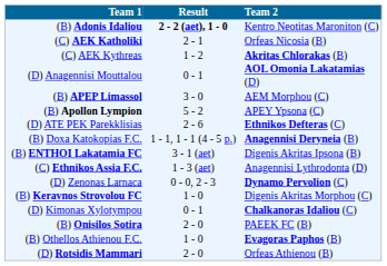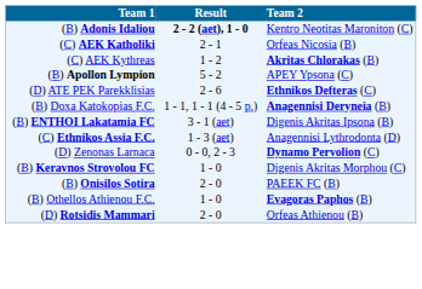- row: (D) Anagennisi Mouttalou | 0 - 1 | AOL Omonia Lakatamias (D)
- row: (B) APEP Limassol | 3 - 0 | AEM Morphou (C)
- row: (D) Kimonas Xylotympou | 0 - 1 | Chalkanoras Idaliou (C)
